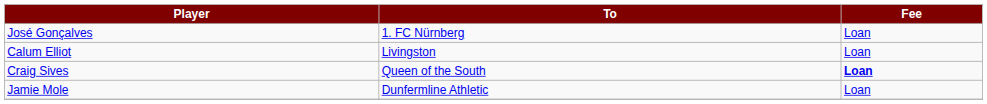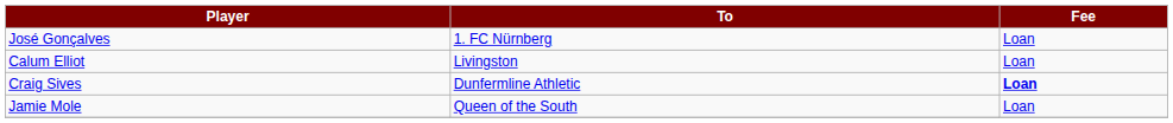Craig Sives | To: Queen of the South -> Dunfermline Athletic
Jamie Mole | To: Dunfermline Athletic -> Queen of the South
